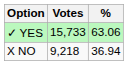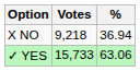rows swapped: ✓ YES <-> X NO
